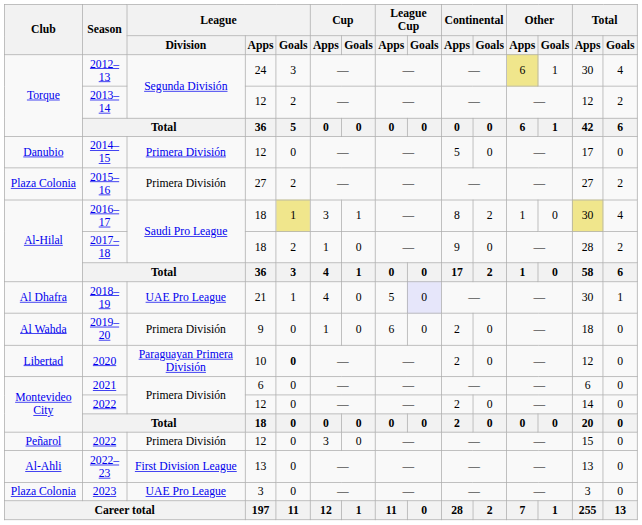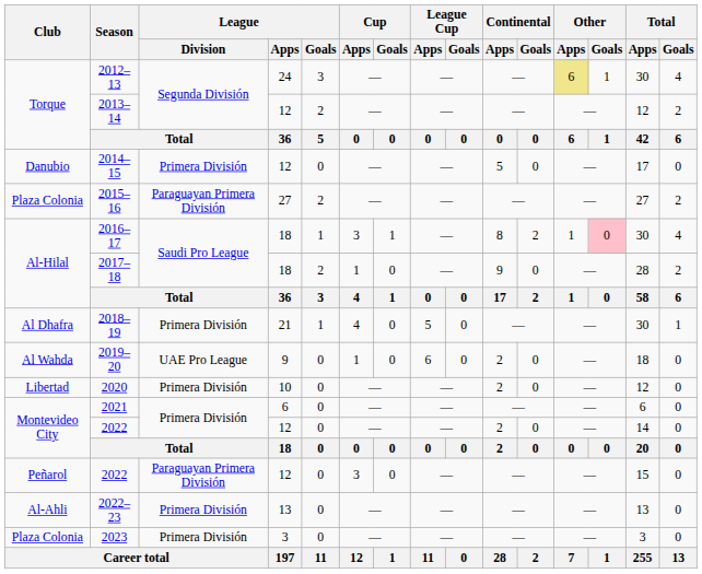2015–16 | League / Division: Primera División -> Paraguayan Primera División
2016–17 | League / Goals: khaki background -> no background
2016–17 | Other / Goals: no background -> pink background
2016–17 | Total / Apps: khaki background -> no background
2018–19 | League / Division: UAE Pro League -> Primera División
2018–19 | League Cup / Goals: lavender background -> no background
2019–20 | League / Division: Primera División -> UAE Pro League
2020 | League / Division: Paraguayan Primera División -> Primera División
2020 | League / Goals: bold -> normal
Peñarol / 2022 | League / Division: Primera División -> Paraguayan Primera División
2022–23 | League / Division: First Division League -> Primera División
2023 | League / Division: UAE Pro League -> Primera División
